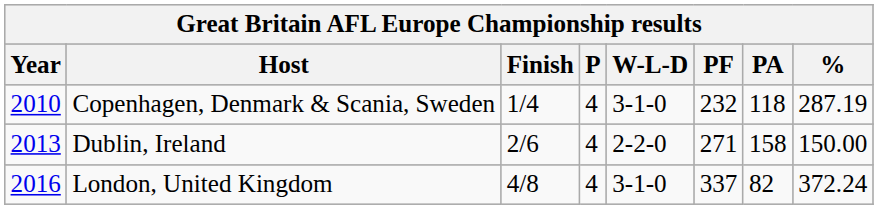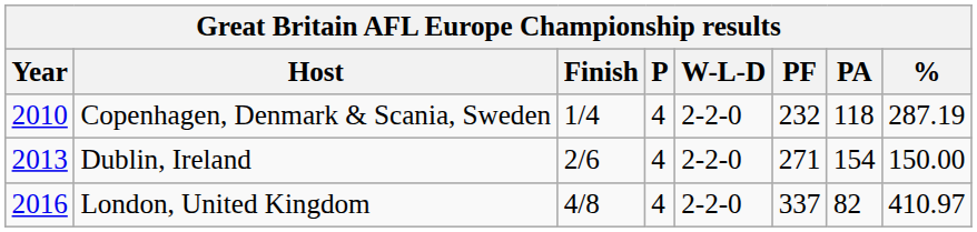Copenhagen, Denmark & Scania, Sweden | W-L-D: 3-1-0 -> 2-2-0
Dublin, Ireland | PA: 158 -> 154
London, United Kingdom | W-L-D: 3-1-0 -> 2-2-0
London, United Kingdom | %: 372.24 -> 410.97
